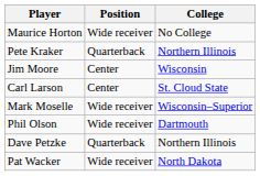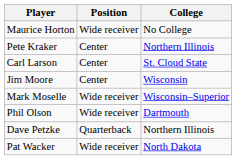Pete Kraker | Position: Quarterback -> Center
rows swapped: Carl Larson <-> Jim Moore
